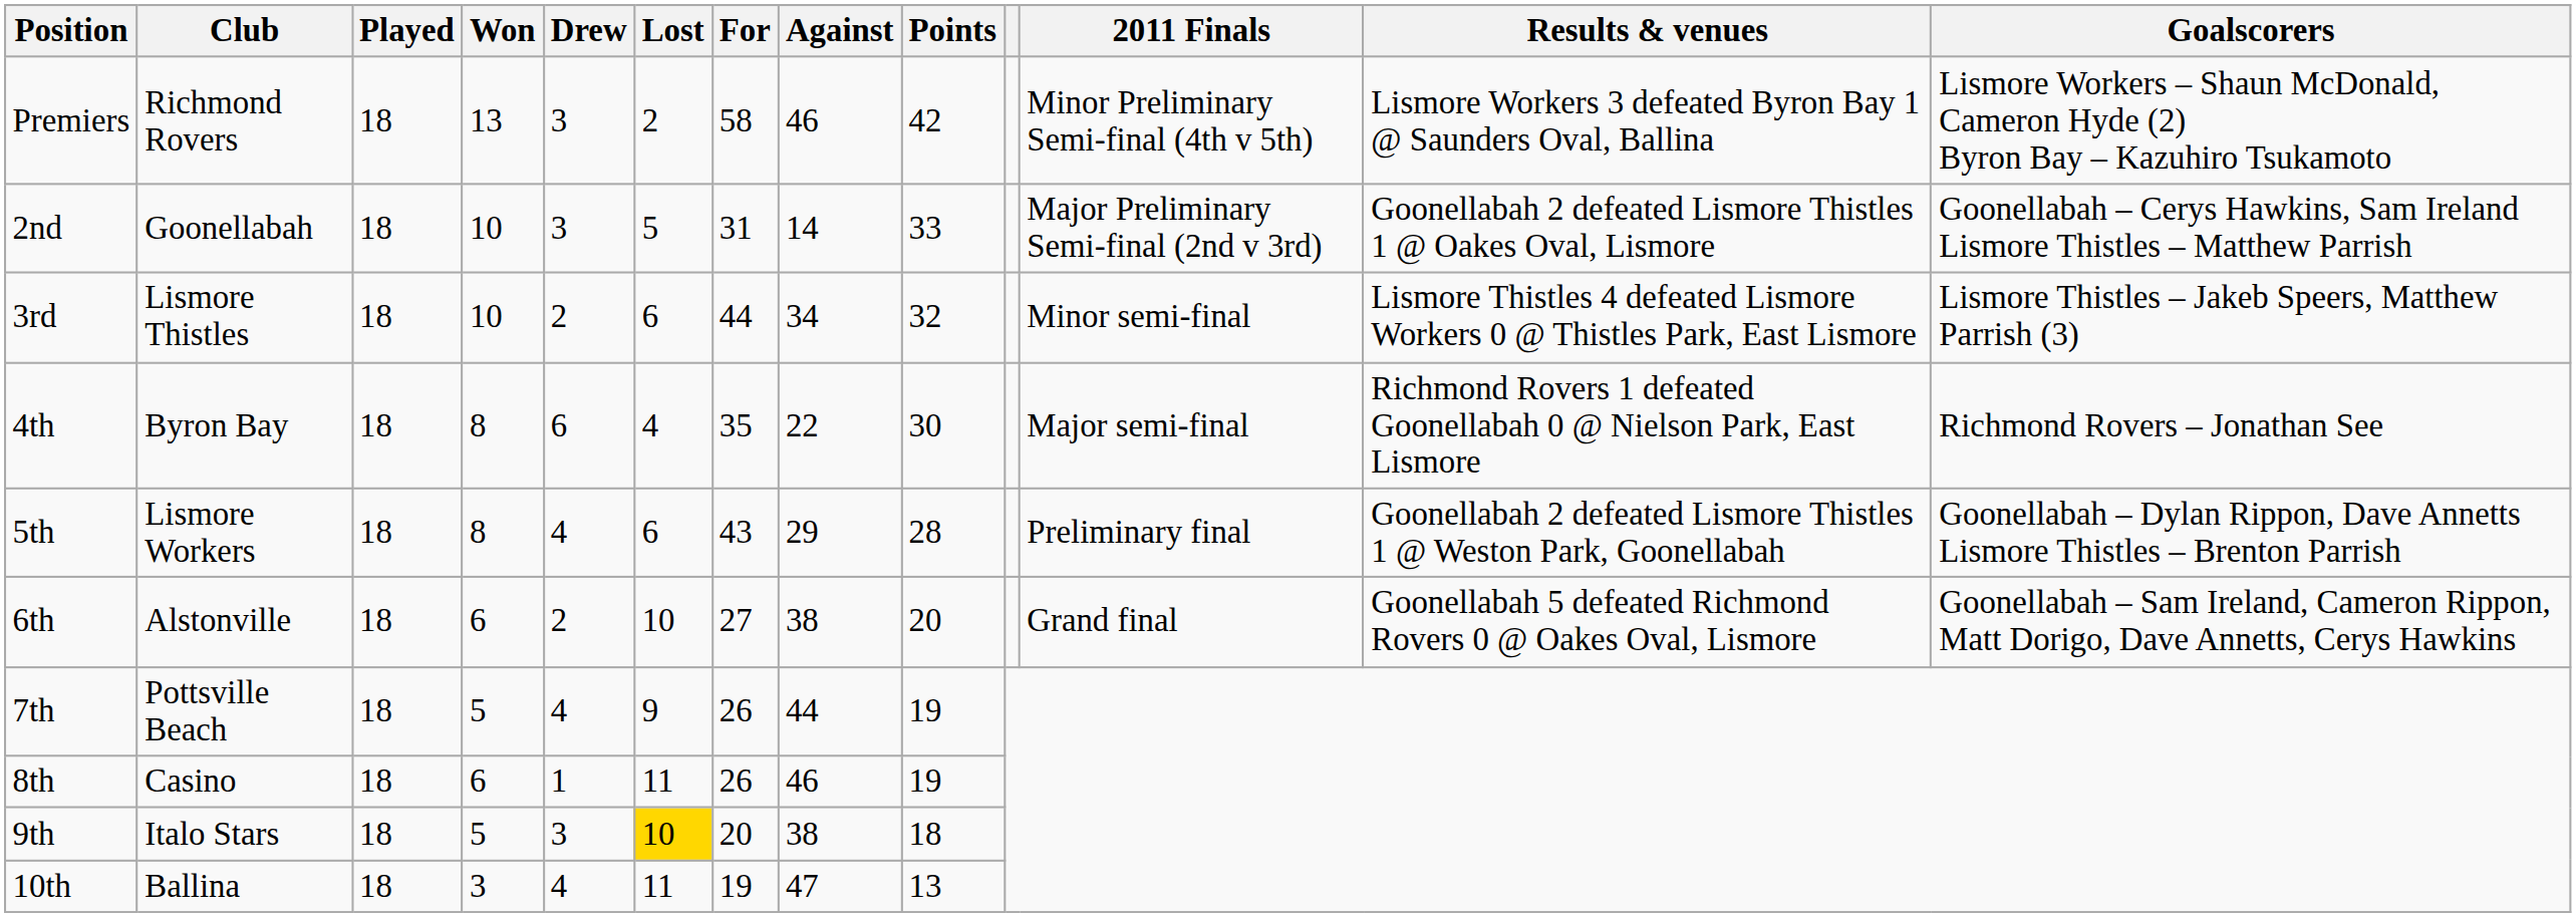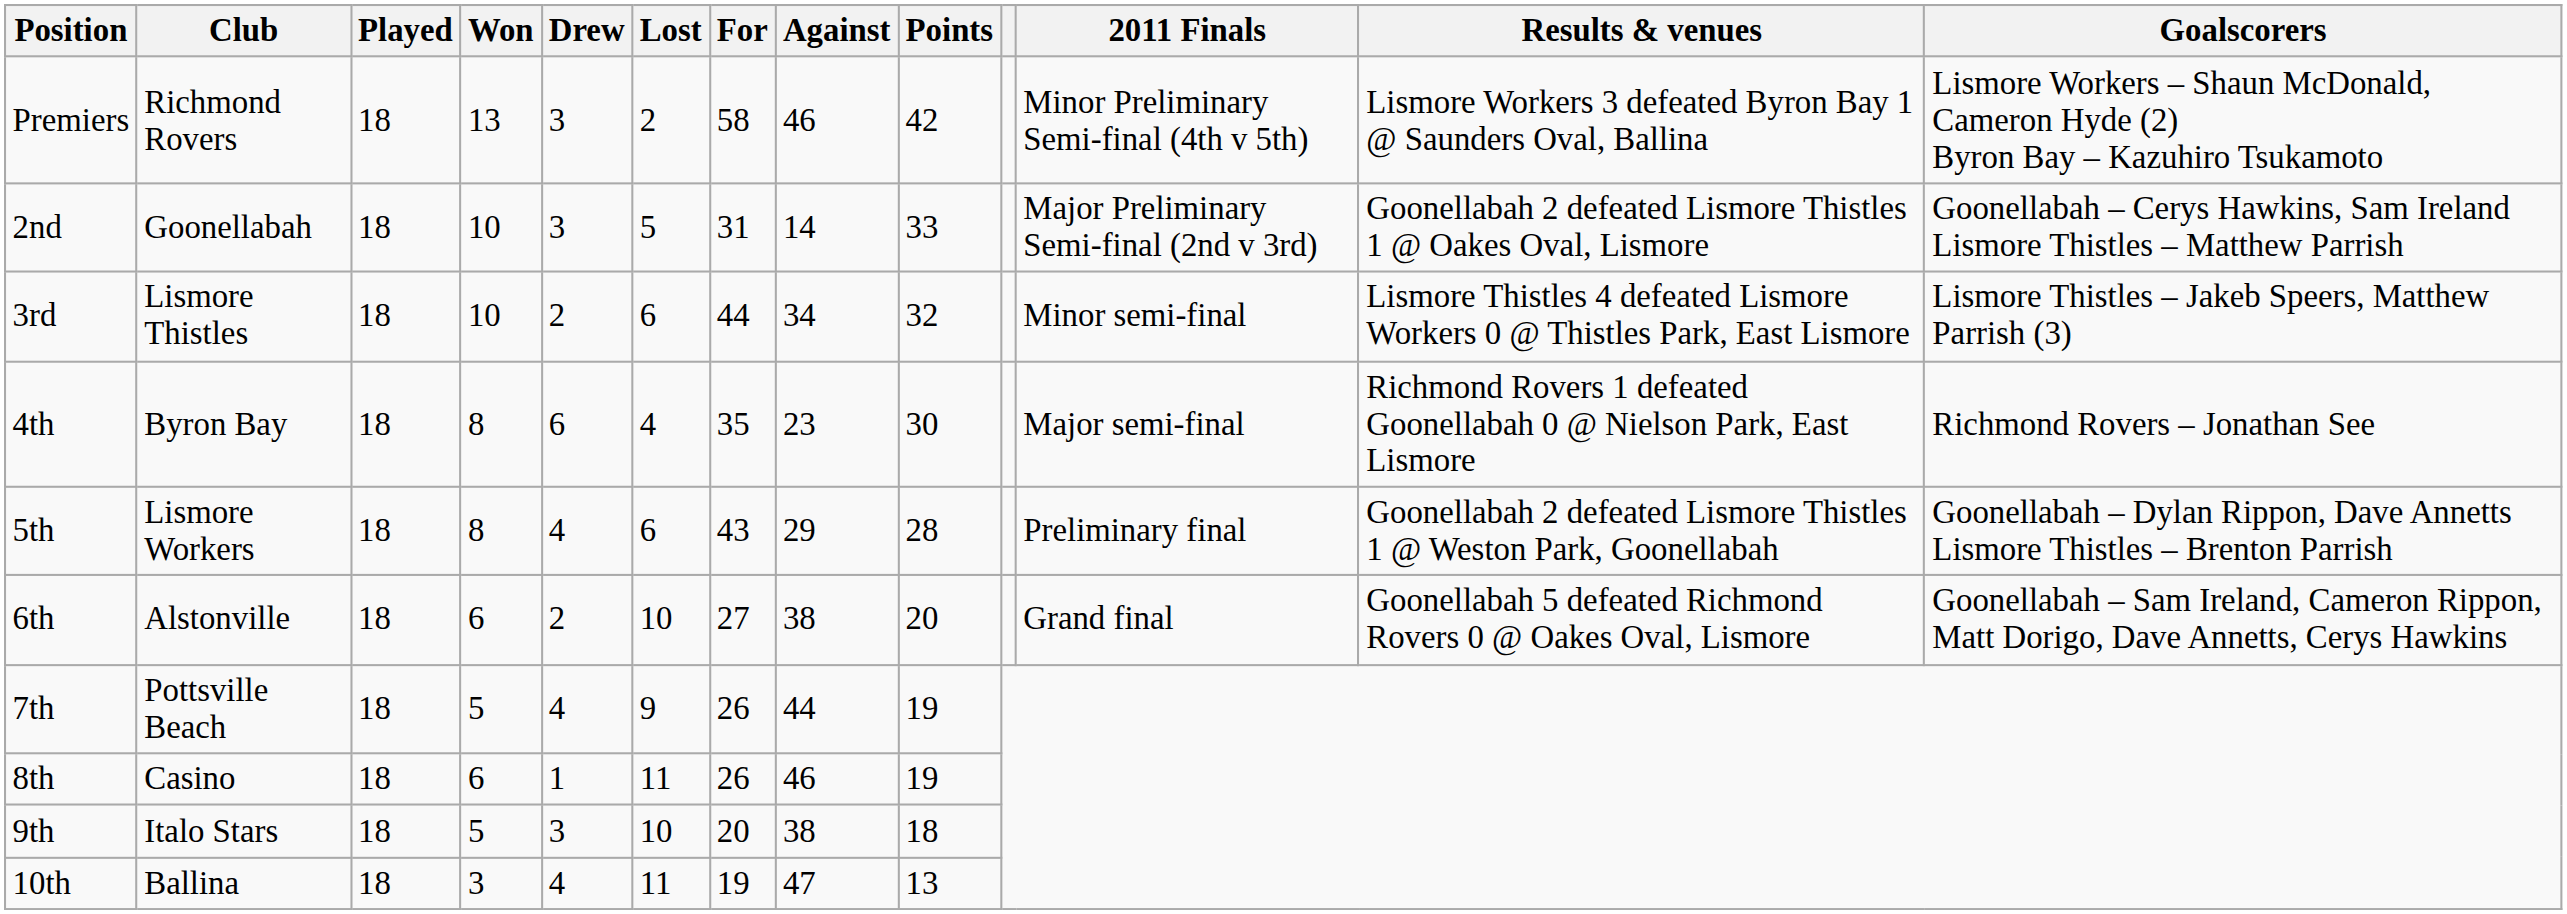4th | Against: 22 -> 23
9th | Lost: gold background -> no background
